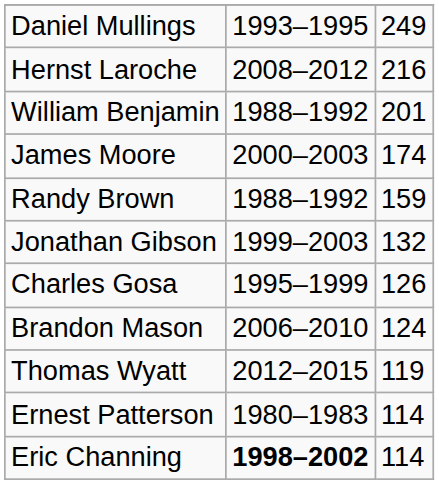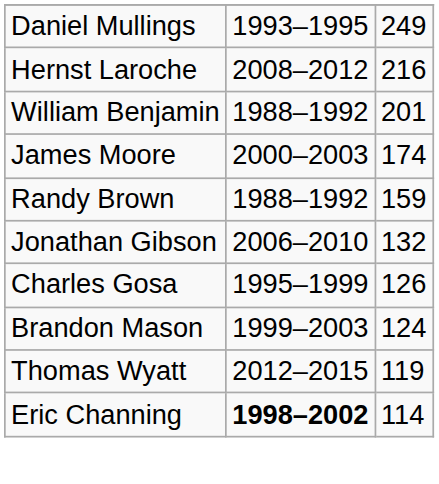Jonathan Gibson | column 2: 1999–2003 -> 2006–2010
Brandon Mason | column 2: 2006–2010 -> 1999–2003
- row: Ernest Patterson | 1980–1983 | 114
